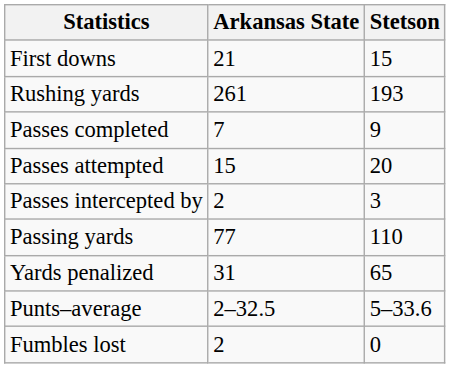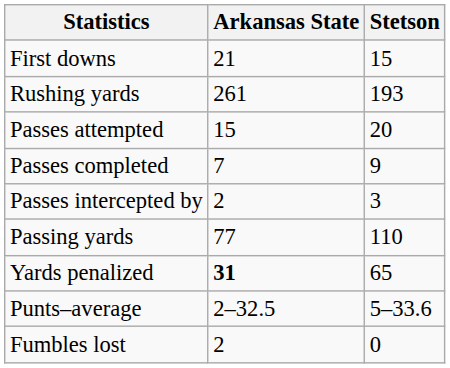rows swapped: Passes attempted <-> Passes completed
Yards penalized | Arkansas State: normal -> bold
